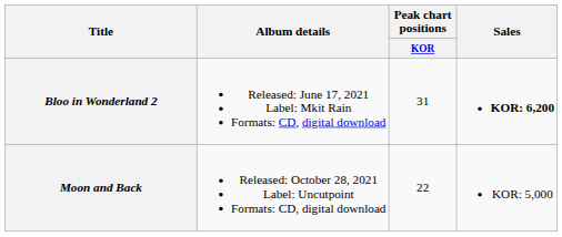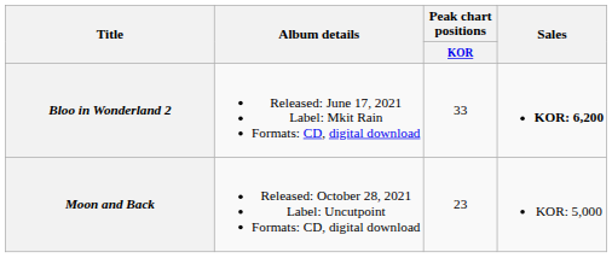Bloo in Wonderland 2 | Peak chart positions / KOR: 31 -> 33
Moon and Back | Peak chart positions / KOR: 22 -> 23
